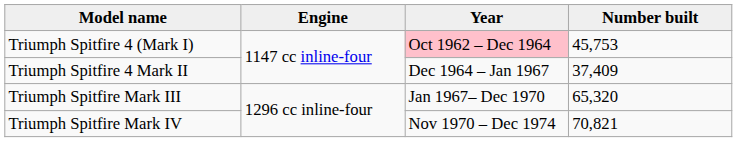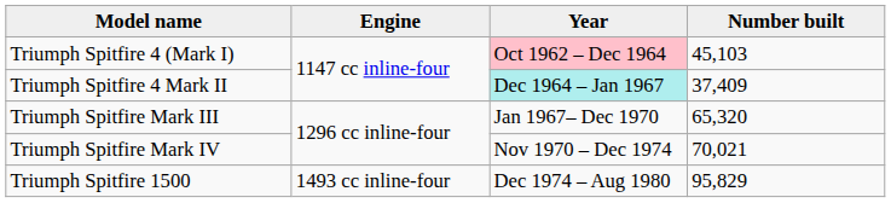Triumph Spitfire 4 (Mark I) | Number built: 45,753 -> 45,103
Triumph Spitfire 4 Mark II | Year: no background -> paleturquoise background
Triumph Spitfire Mark IV | Number built: 70,821 -> 70,021
+ row: Triumph Spitfire 1500 | 1493 cc inline-four | Dec 1974 – Aug 1980 | 95,829
